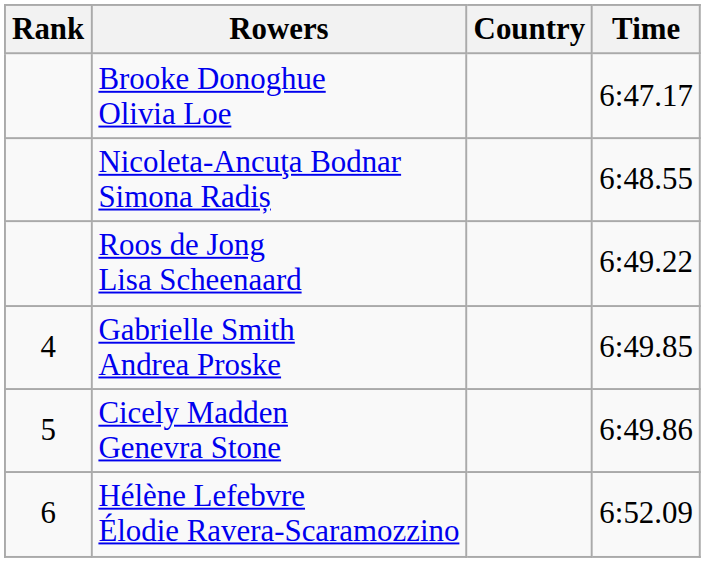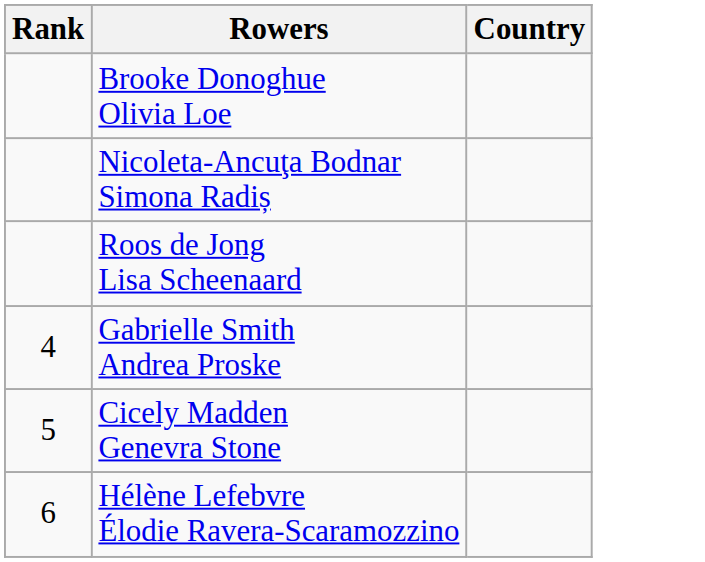- column: Time | 6:47.17 | 6:48.55 | 6:49.22 | 6:49.85 | 6:49.86 | 6:52.09
